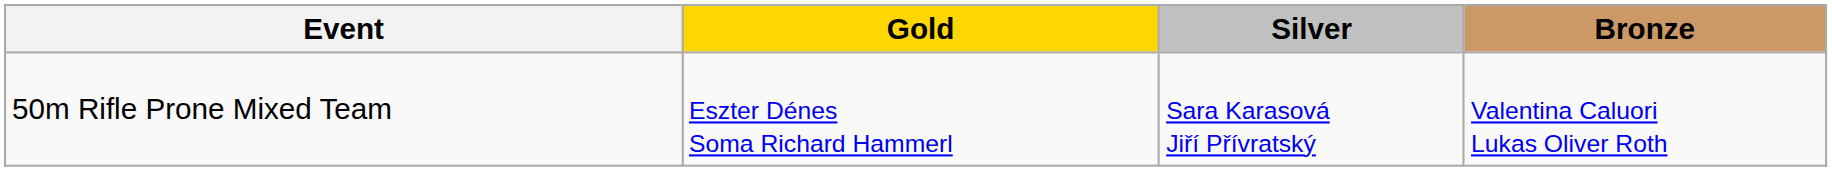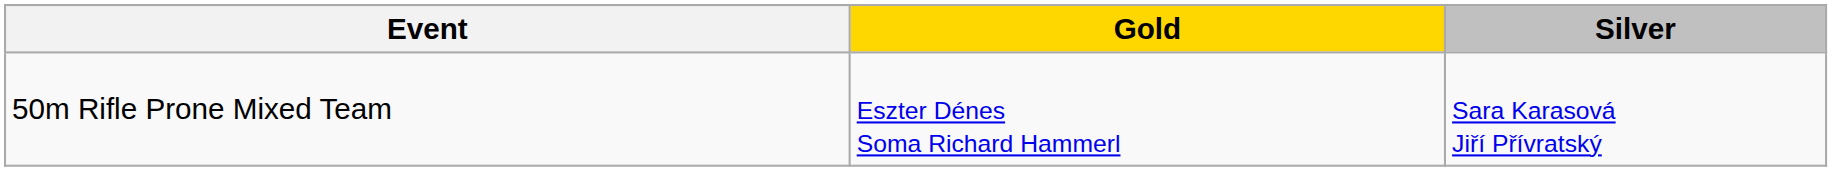- column: Bronze | Valentina Caluori Lukas Oliver Roth
